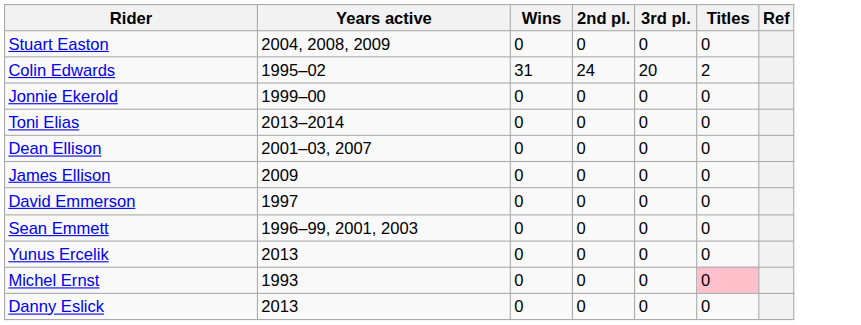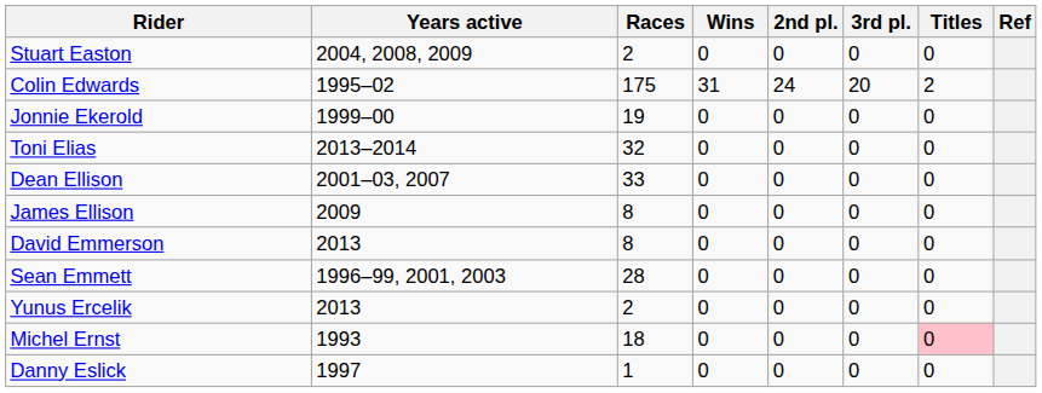+ column: Races | 2 | 175 | 19 | 32 | 33 | 8 | 8 | 28 | 2 | 18 | 1
David Emmerson | Years active: 1997 -> 2013
Danny Eslick | Years active: 2013 -> 1997
